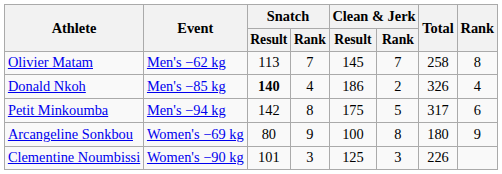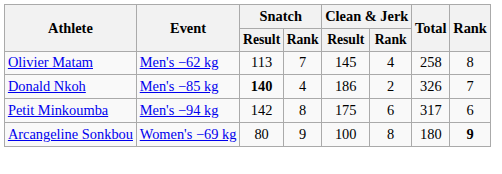Olivier Matam | Clean & Jerk / Rank: 7 -> 4
Donald Nkoh | Rank: 4 -> 7
Petit Minkoumba | Clean & Jerk / Rank: 5 -> 6
Arcangeline Sonkbou | Rank: normal -> bold
- row: Clementine Noumbissi | Women's −90 kg | 101 | 3 | 125 | 3 | 226
